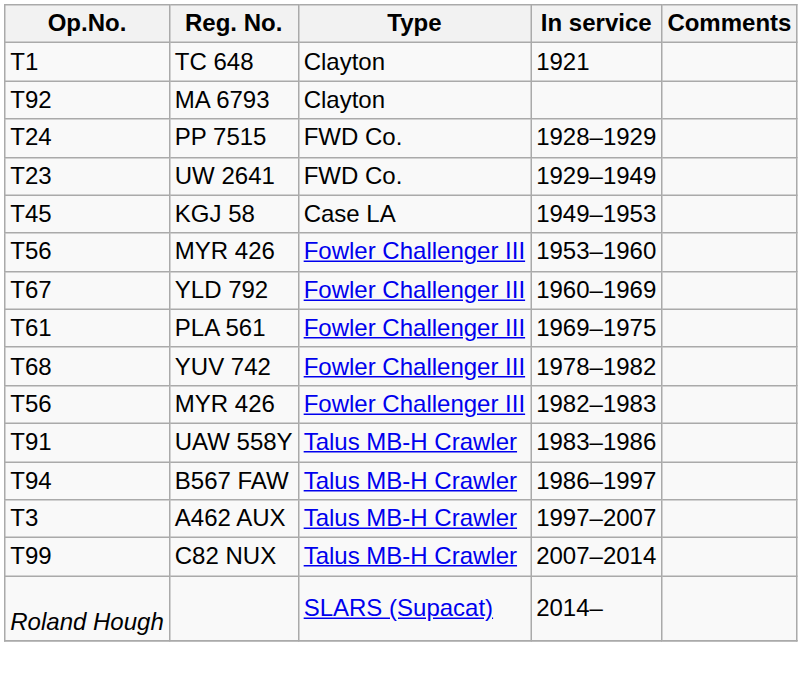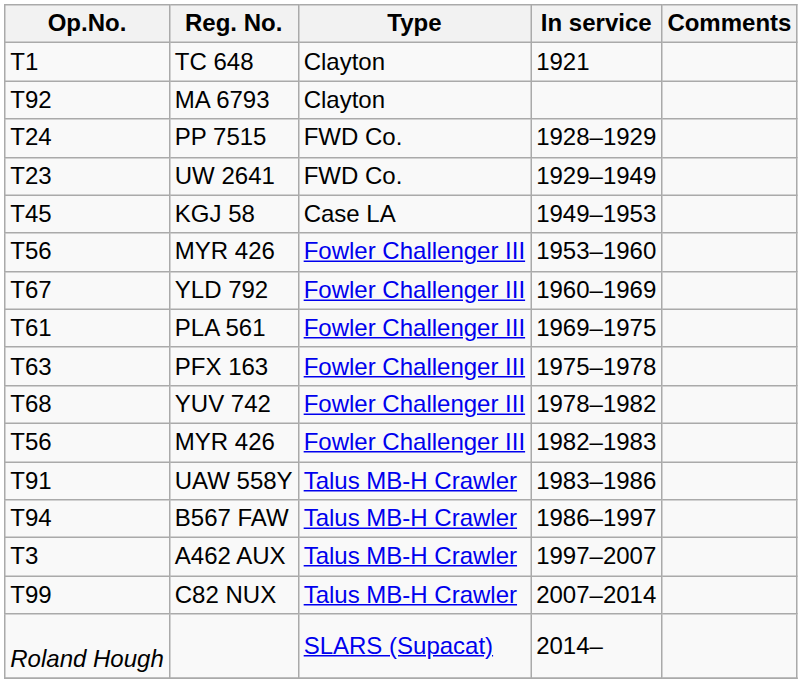+ row: T63 | PFX 163 | Fowler Challenger III | 1975–1978
